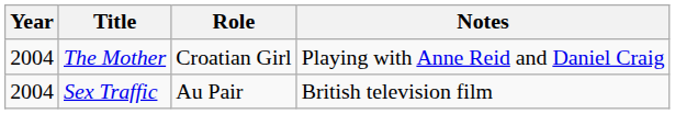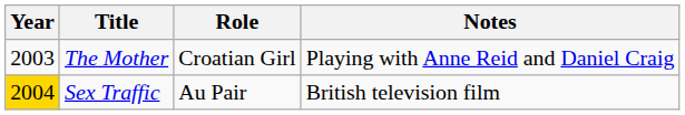The Mother | Year: 2004 -> 2003
Sex Traffic | Year: no background -> gold background
